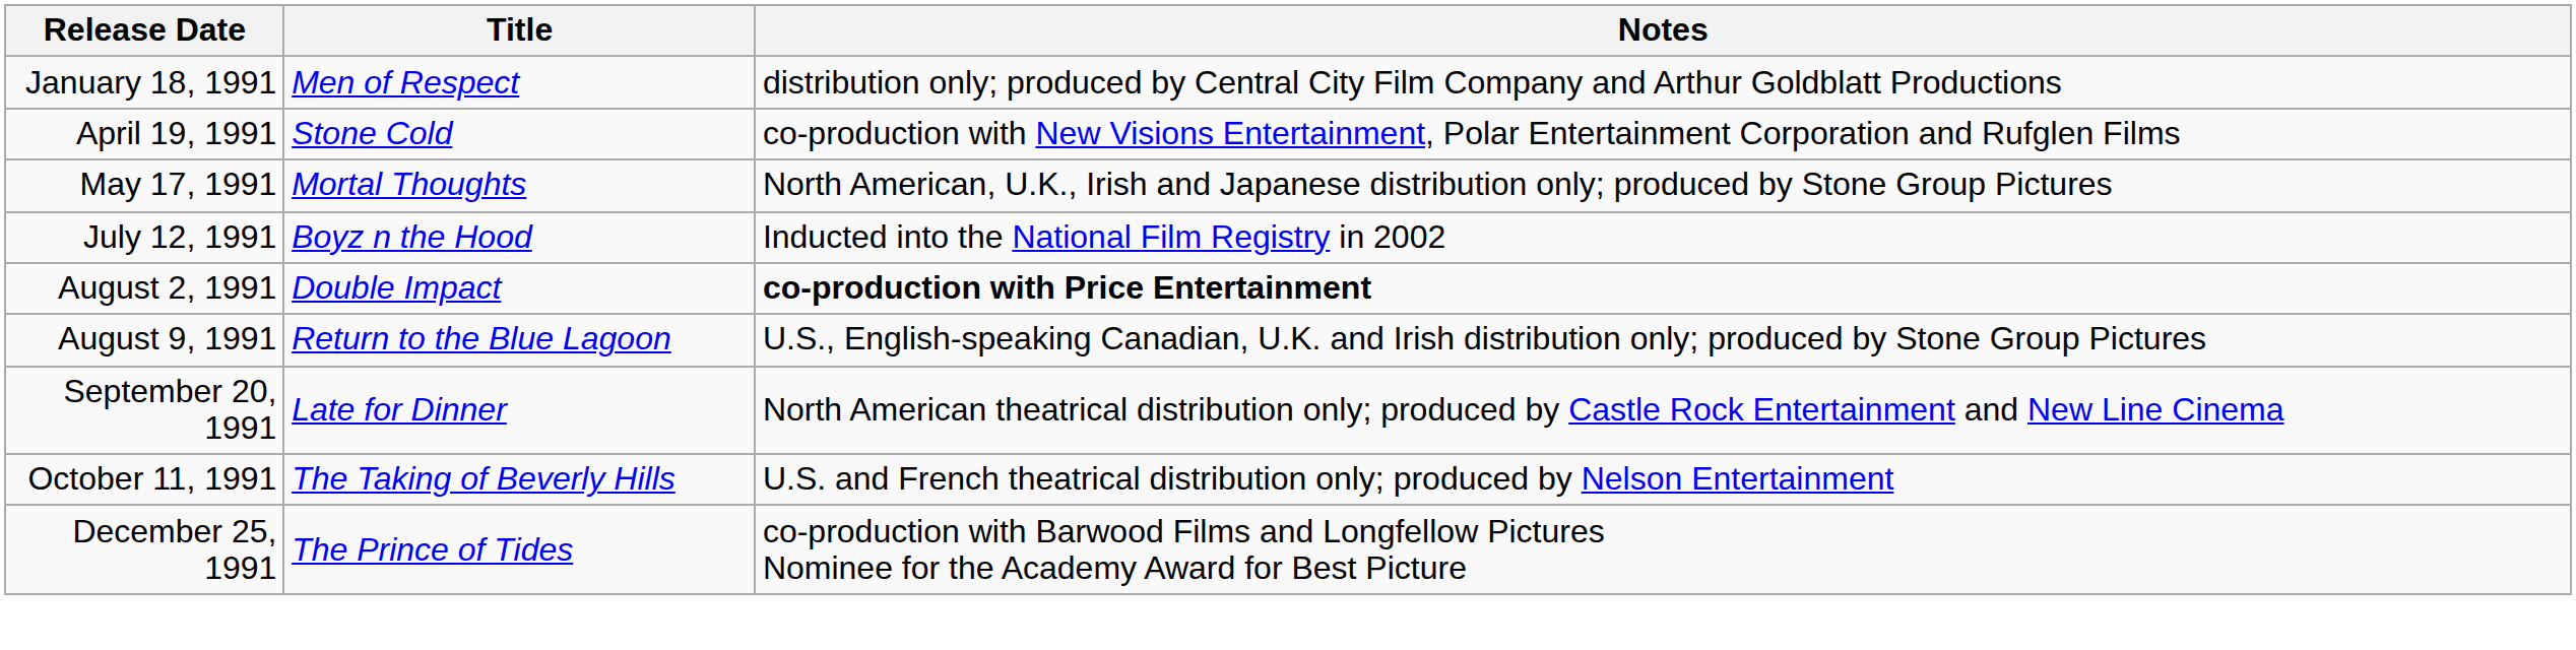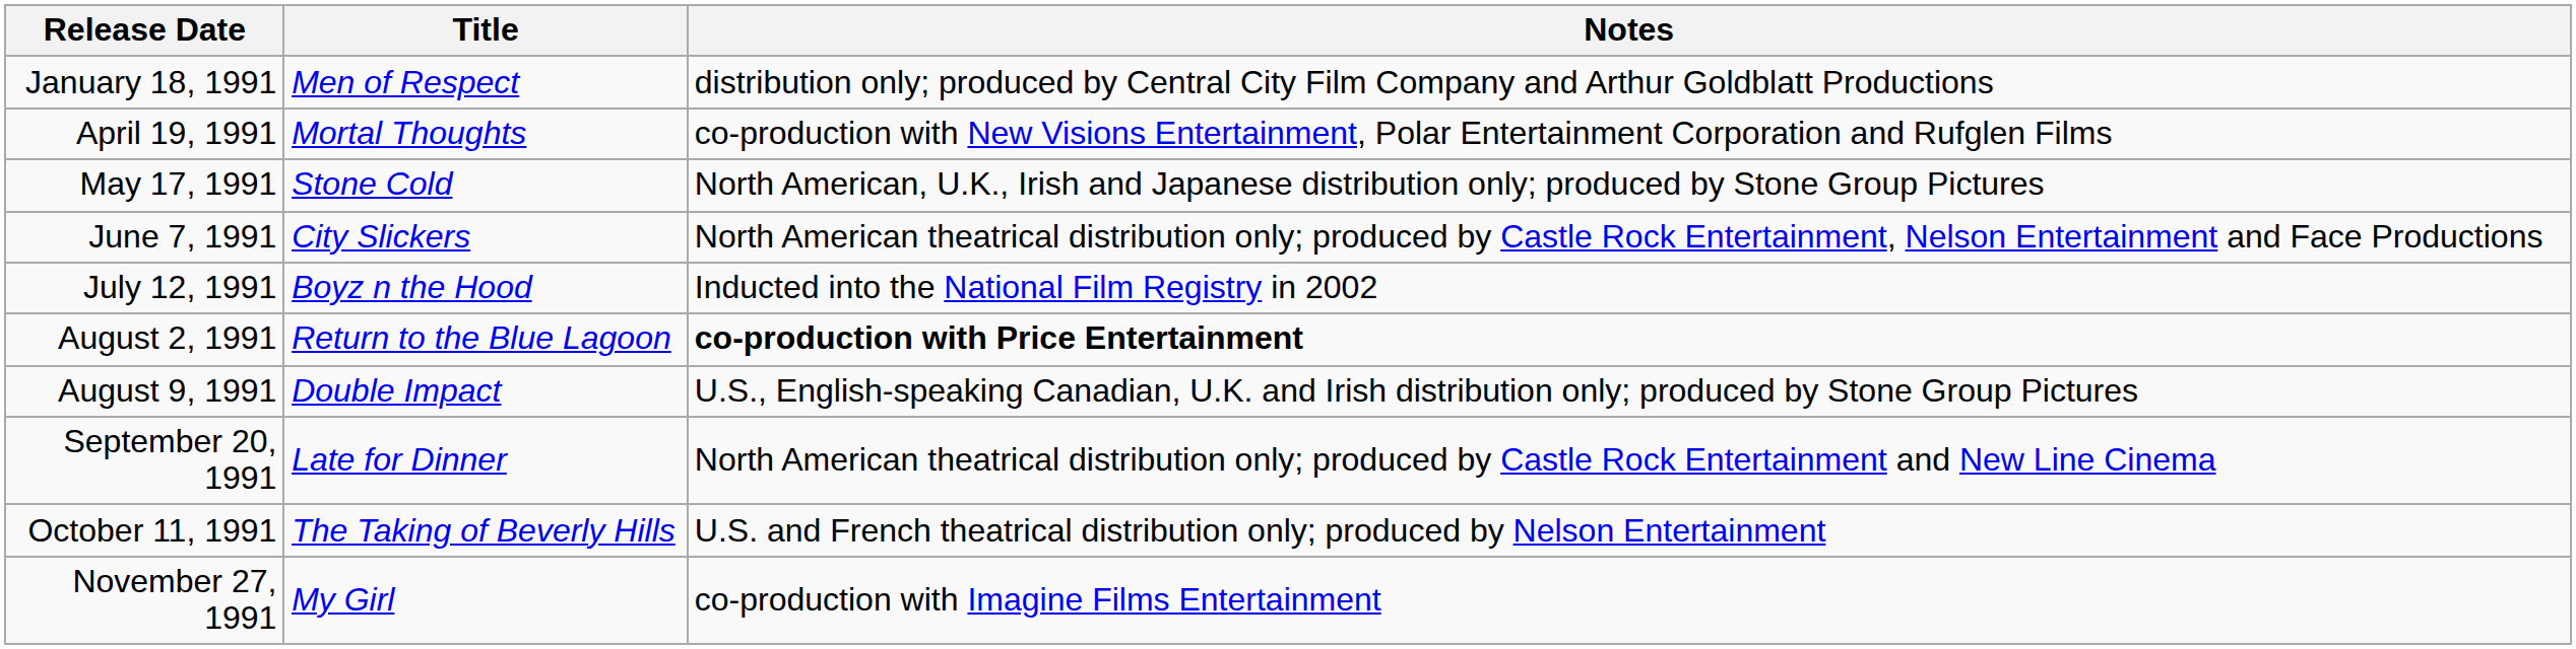April 19, 1991 | Title: Stone Cold -> Mortal Thoughts
May 17, 1991 | Title: Mortal Thoughts -> Stone Cold
+ row: June 7, 1991 | City Slickers | North American theatrical distribution only; produced by Castle Rock Entertainment, Nelson Entertainment and Face Productions
August 2, 1991 | Title: Double Impact -> Return to the Blue Lagoon
August 9, 1991 | Title: Return to the Blue Lagoon -> Double Impact
+ row: November 27, 1991 | My Girl | co-production with Imagine Films Entertainment
- row: December 25, 1991 | The Prince of Tides | co-production with Barwood Films and Longfellow Pictures Nominee for the Academy Award for Best Picture
